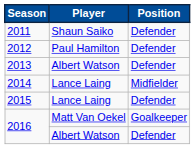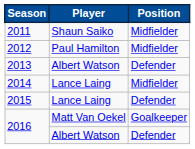2011 | Position: Defender -> Midfielder
2012 | Position: Defender -> Midfielder
